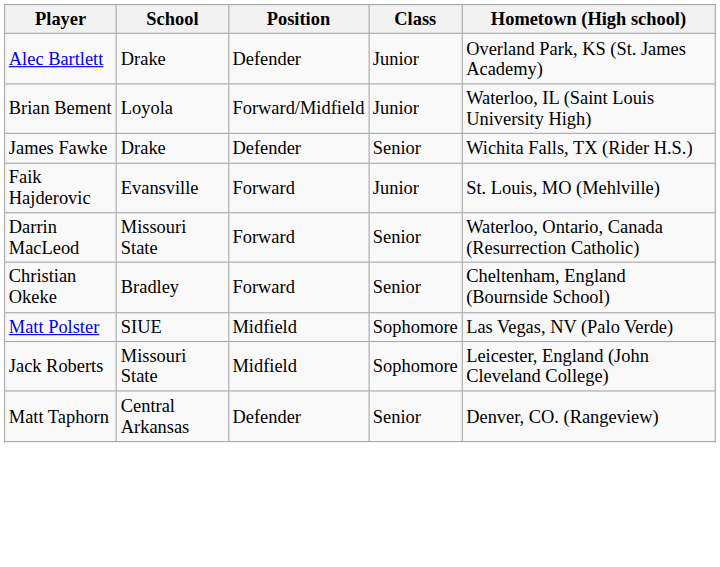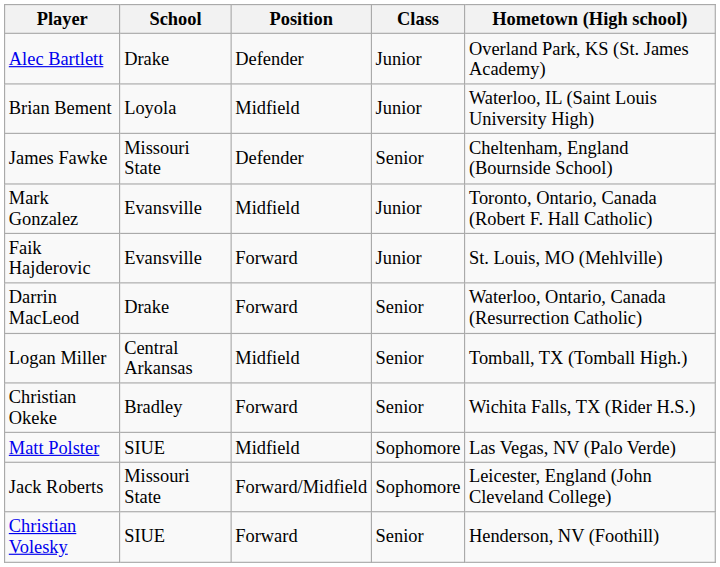Brian Bement | Position: Forward/Midfield -> Midfield
James Fawke | School: Drake -> Missouri State
James Fawke | Hometown (High school): Wichita Falls, TX (Rider H.S.) -> Cheltenham, England (Bournside School)
+ row: Mark Gonzalez | Evansville | Midfield | Junior | Toronto, Ontario, Canada (Robert F. Hall Catholic)
Darrin MacLeod | School: Missouri State -> Drake
+ row: Logan Miller | Central Arkansas | Midfield | Senior | Tomball, TX (Tomball High.)
Christian Okeke | Hometown (High school): Cheltenham, England (Bournside School) -> Wichita Falls, TX (Rider H.S.)
Jack Roberts | Position: Midfield -> Forward/Midfield
- row: Matt Taphorn | Central Arkansas | Defender | Senior | Denver, CO. (Rangeview)
+ row: Christian Volesky | SIUE | Forward | Senior | Henderson, NV (Foothill)
